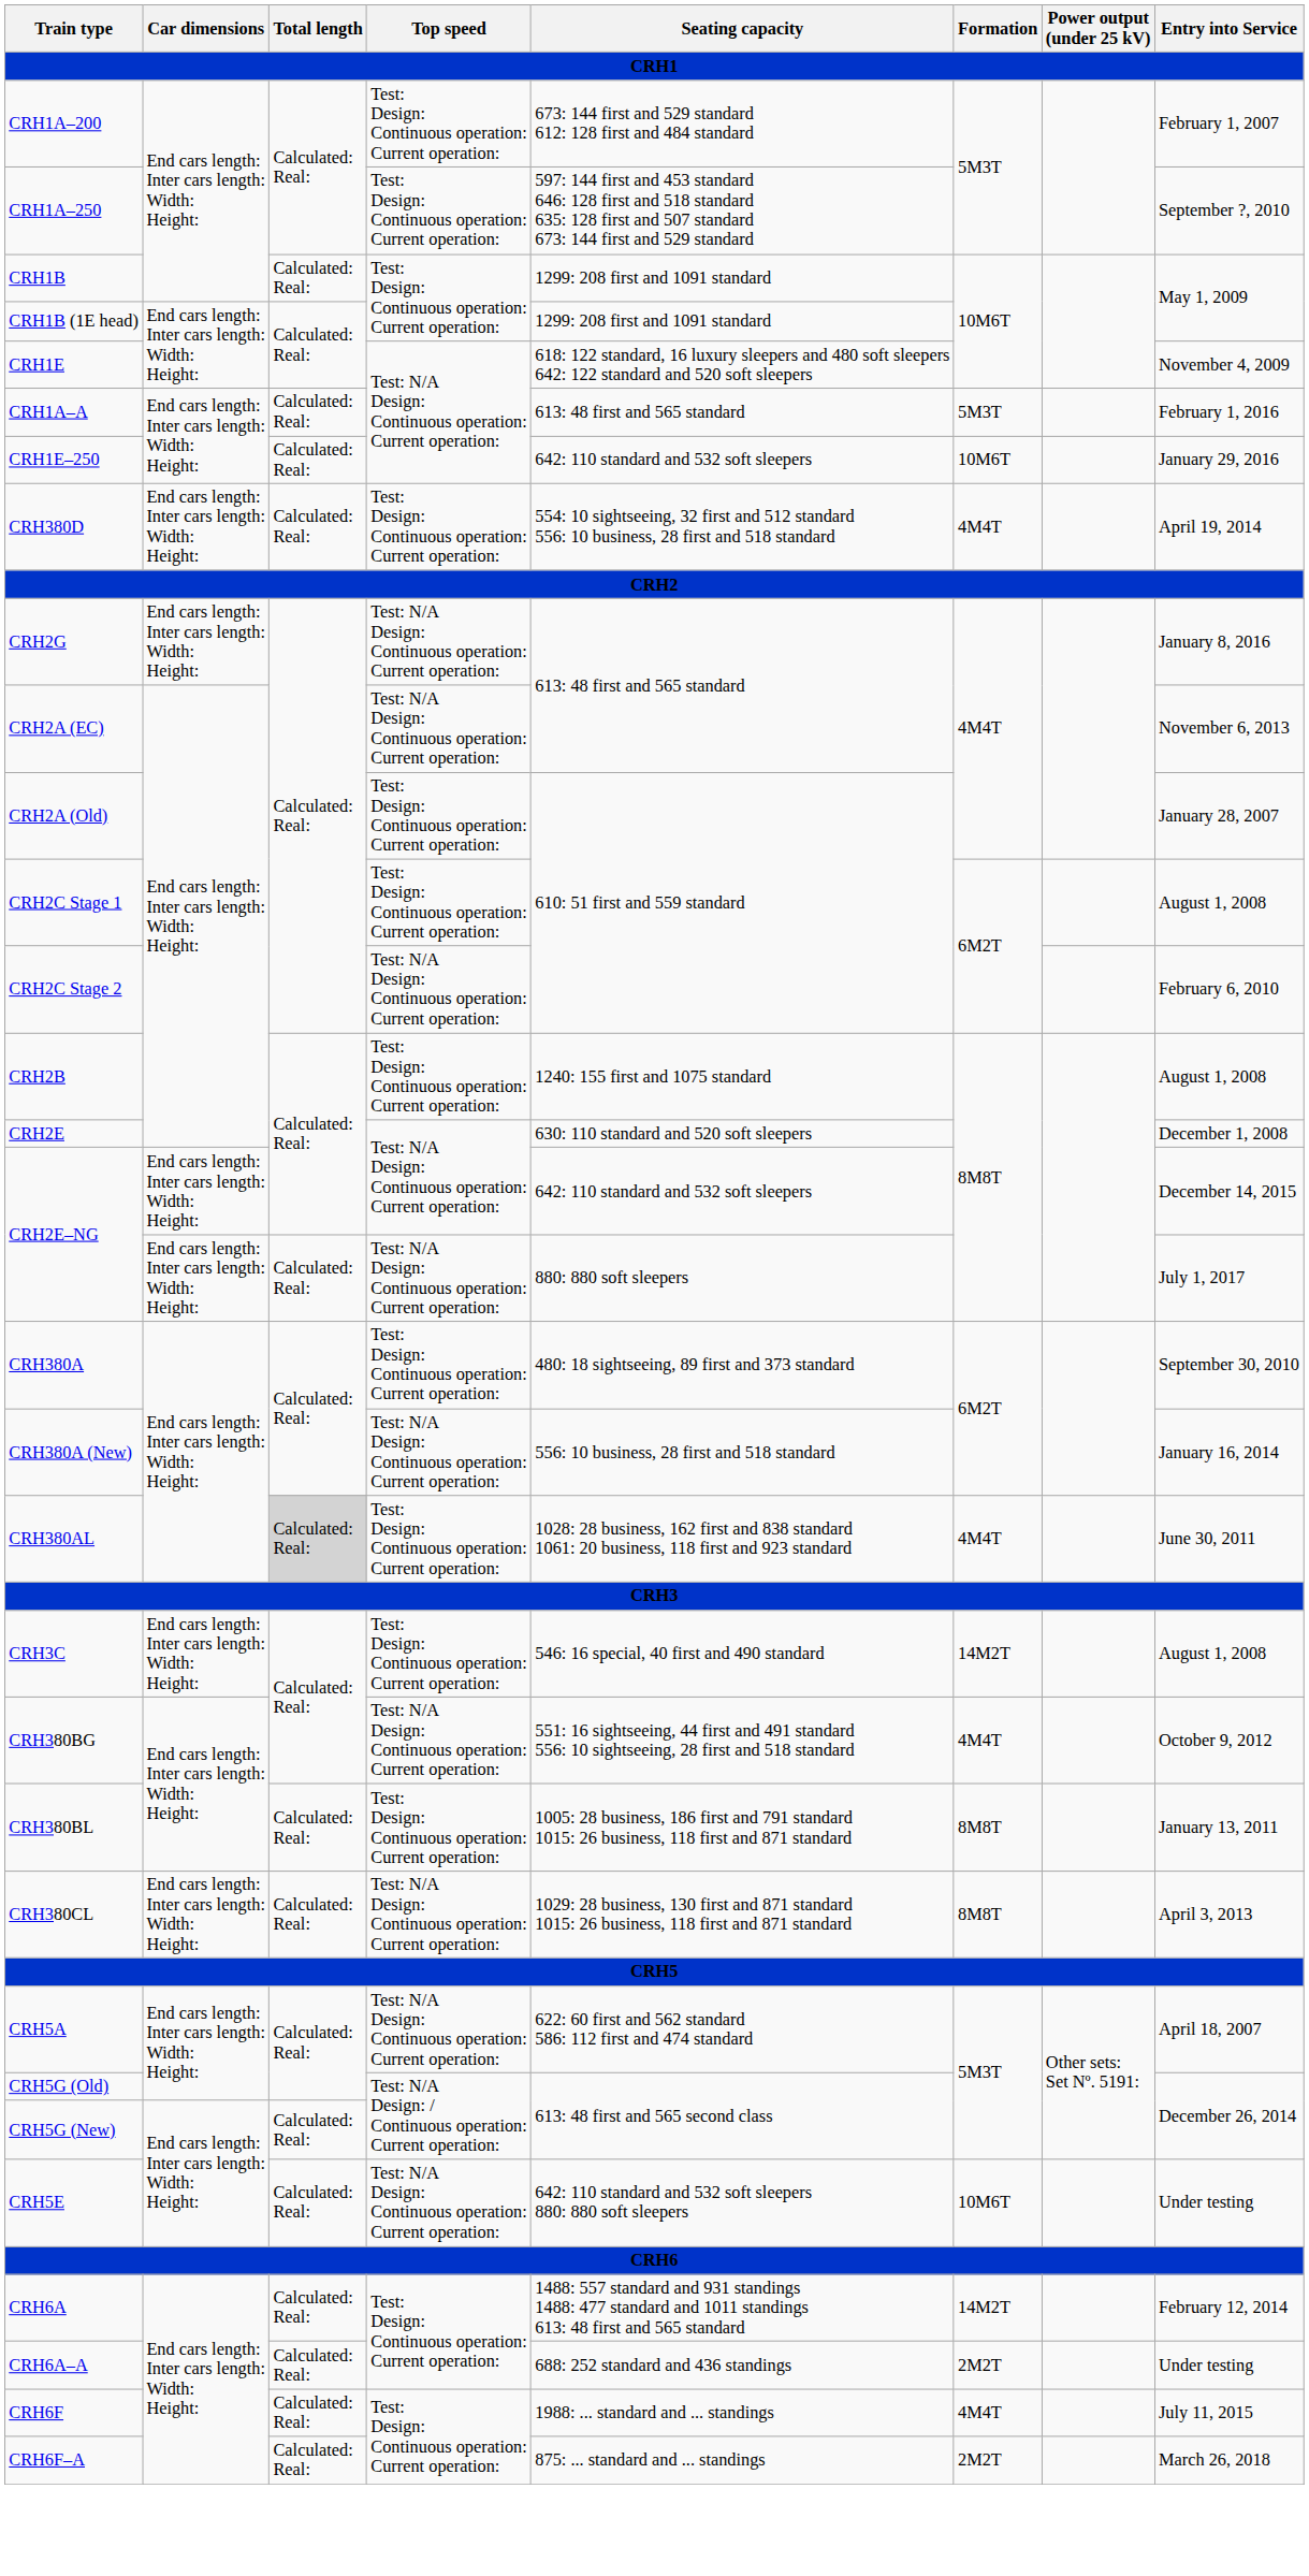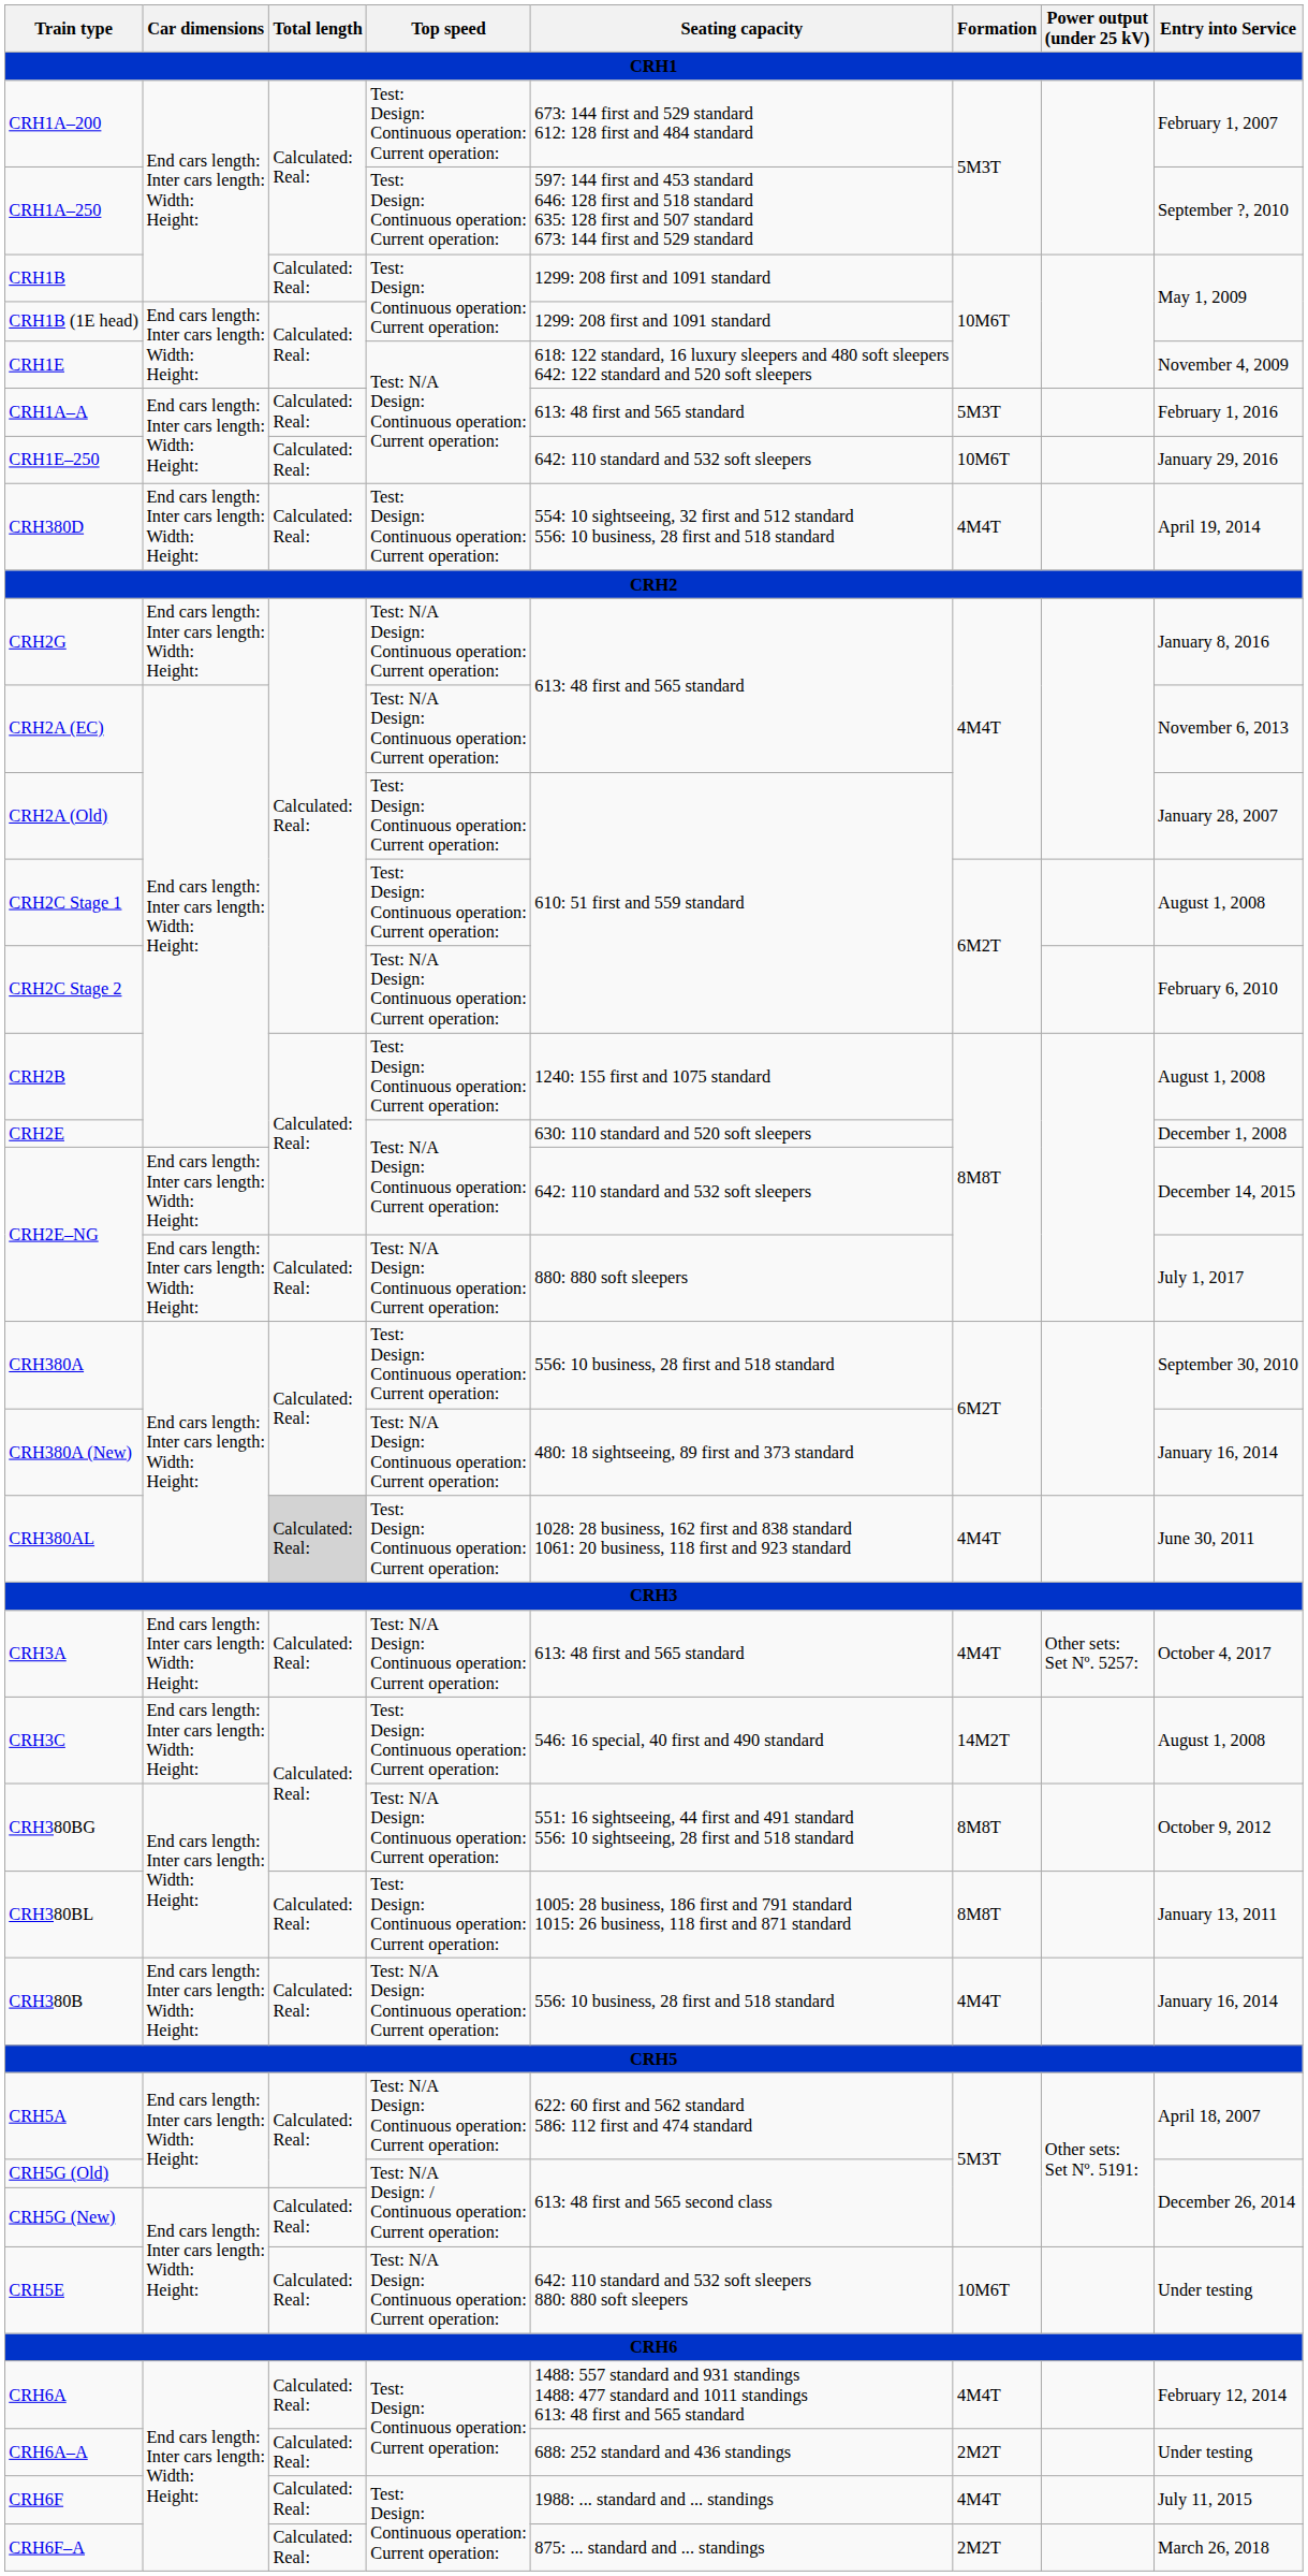CRH380A | Seating capacity: 480: 18 sightseeing, 89 first and 373 standard -> 556: 10 business, 28 first and 518 standard
CRH380A (New) | Seating capacity: 556: 10 business, 28 first and 518 standard -> 480: 18 sightseeing, 89 first and 373 standard
+ row: CRH3A | End cars length: Inter cars length: Width: Height: | Calculated: Real: | Test: N/A Design: Continuous operation: Current operation: | 613: 48 first and 565 standard | 4M4T | Other sets: Set Nº. 5257: | October 4, 2017
CRH380BG | Formation: 4M4T -> 8M8T
+ row: CRH380B | End cars length: Inter cars length: Width: Height: | Calculated: Real: | Test: N/A Design: Continuous operation: Current operation: | 556: 10 business, 28 first and 518 standard | 4M4T | January 16, 2014
- row: CRH380CL | End cars length: Inter cars length: Width: Height: | Calculated: Real: | Test: N/A Design: Continuous operation: Current operation: | 1029: 28 business, 130 first and 871 standard 1015: 26 business, 118 first and 871 standard | 8M8T | April 3, 2013
CRH6A | Formation: 14M2T -> 4M4T
